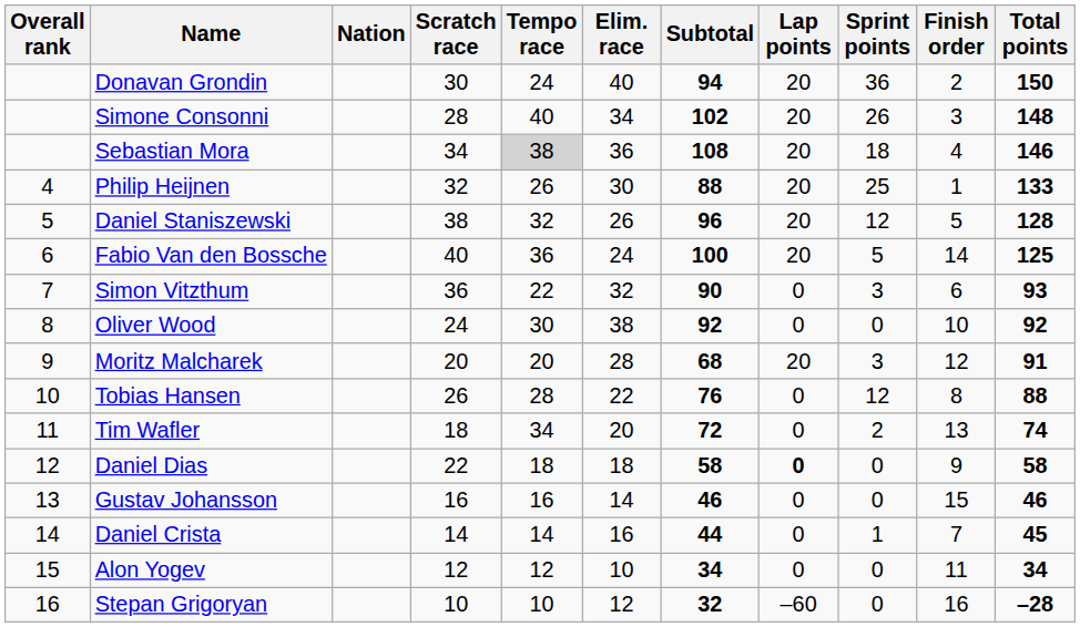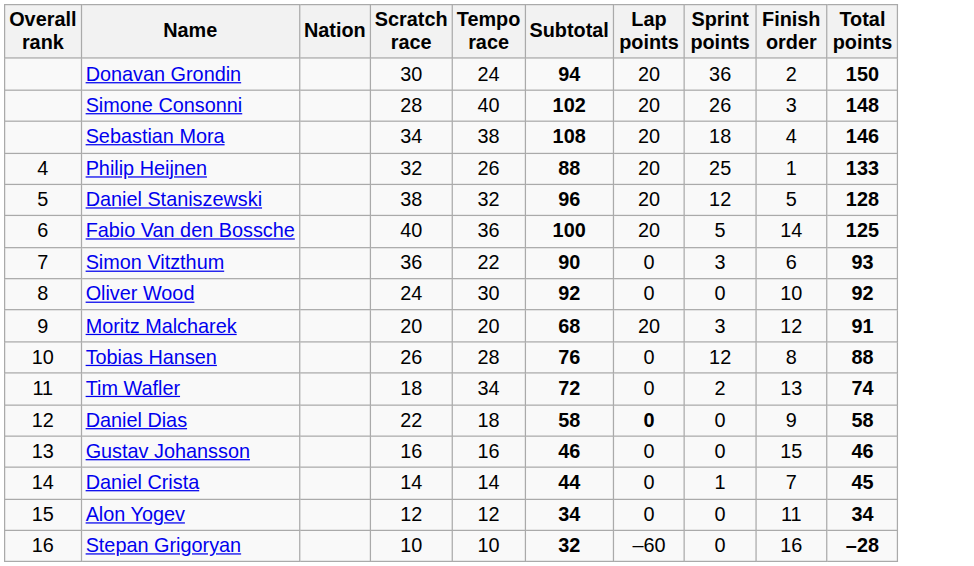- column: Elim. race | 40 | 34 | 36 | 30 | 26 | 24 | 32 | 38 | 28 | 22 | 20 | 18 | 14 | 16 | 10 | 12
Sebastian Mora | Tempo race: lightgrey background -> no background
